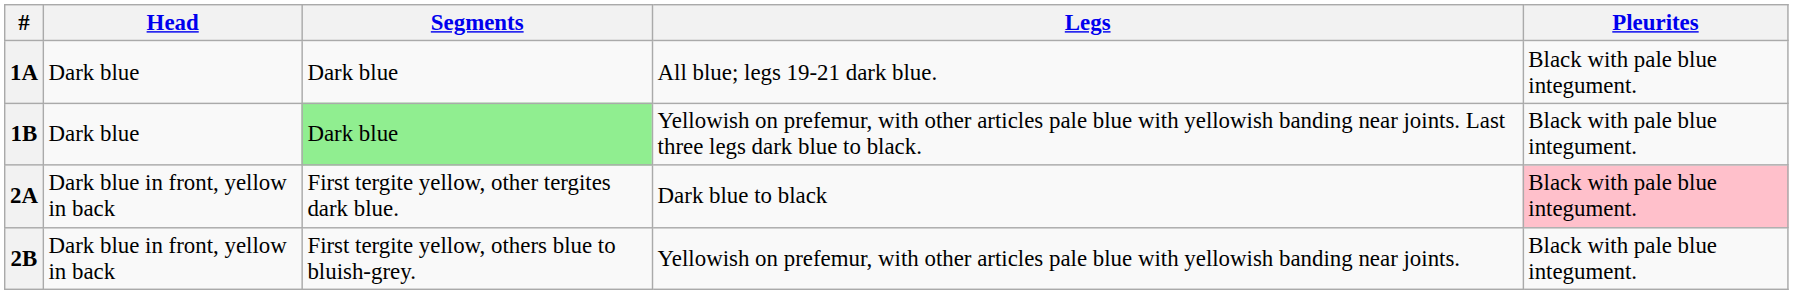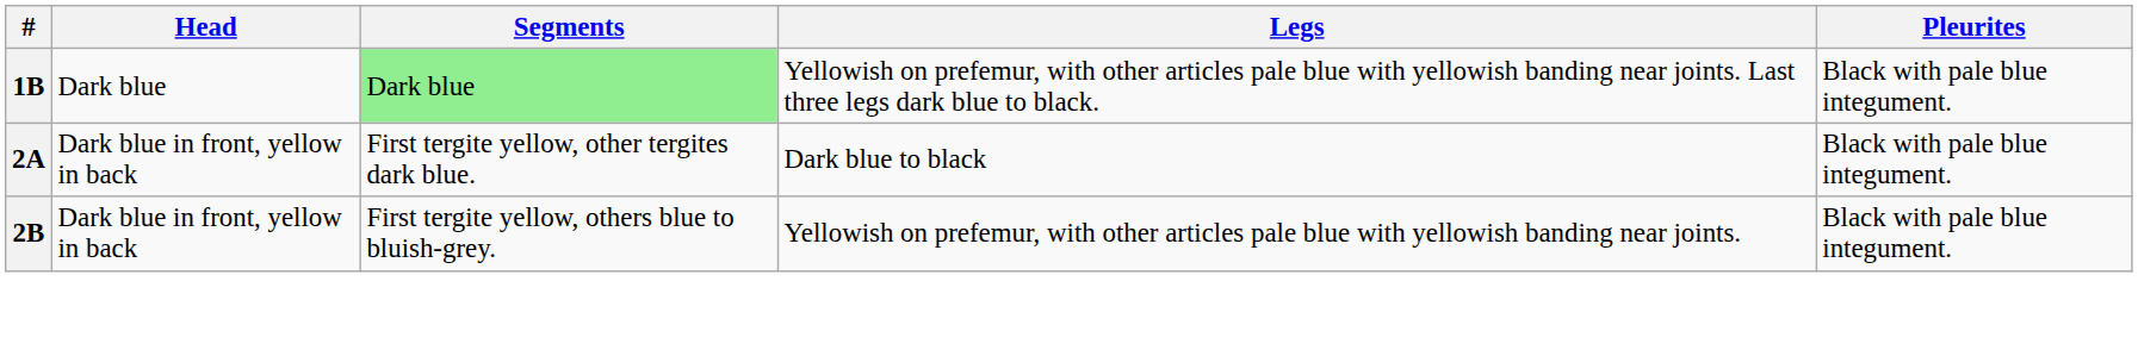- row: 1A | Dark blue | Dark blue | All blue; legs 19-21 dark blue. | Black with pale blue integument.
2A | Pleurites: pink background -> no background
